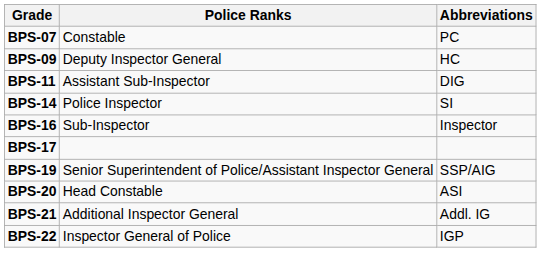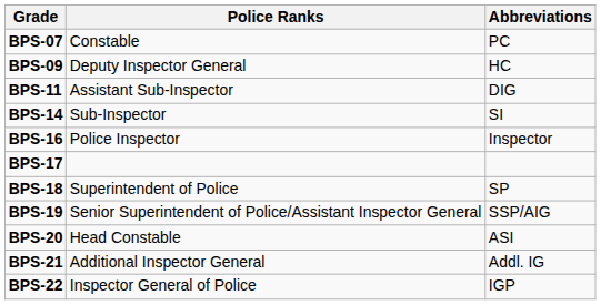BPS-14 | Police Ranks: Police Inspector -> Sub-Inspector
BPS-16 | Police Ranks: Sub-Inspector -> Police Inspector
+ row: BPS-18 | Superintendent of Police | SP
